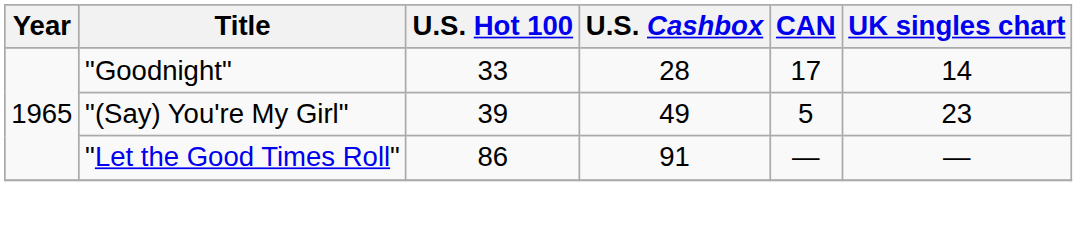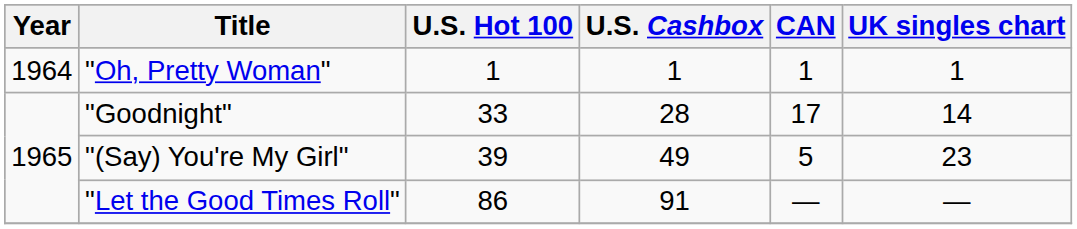+ row: 1964 | "Oh, Pretty Woman" | 1 | 1 | 1 | 1
